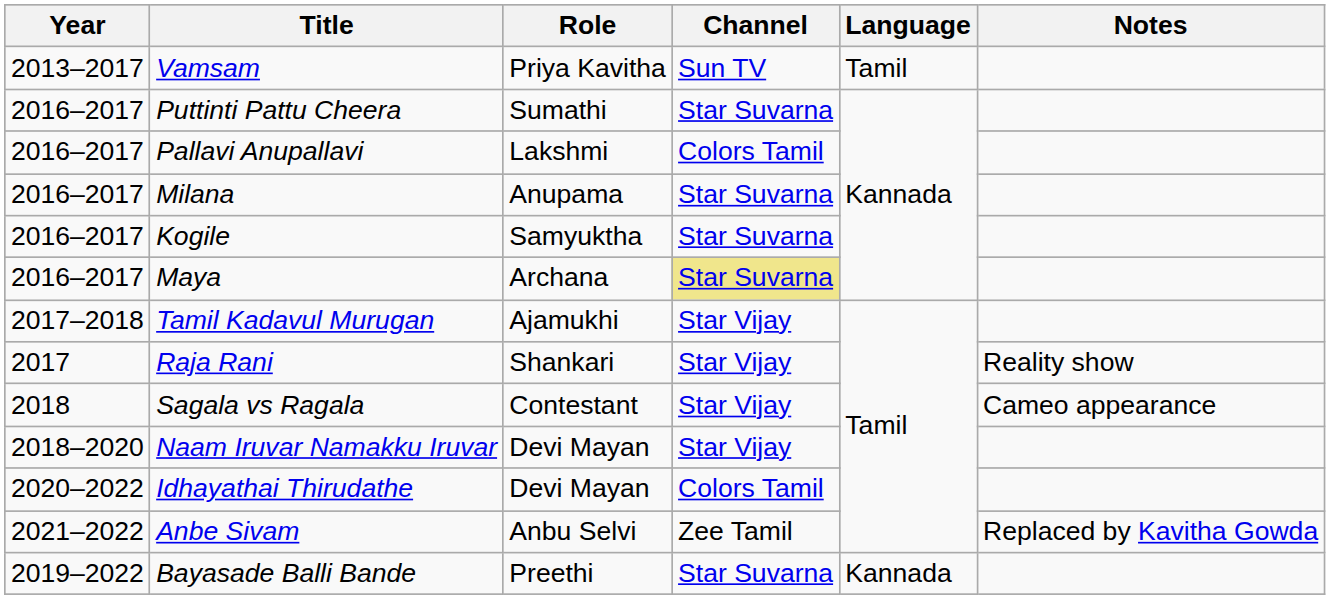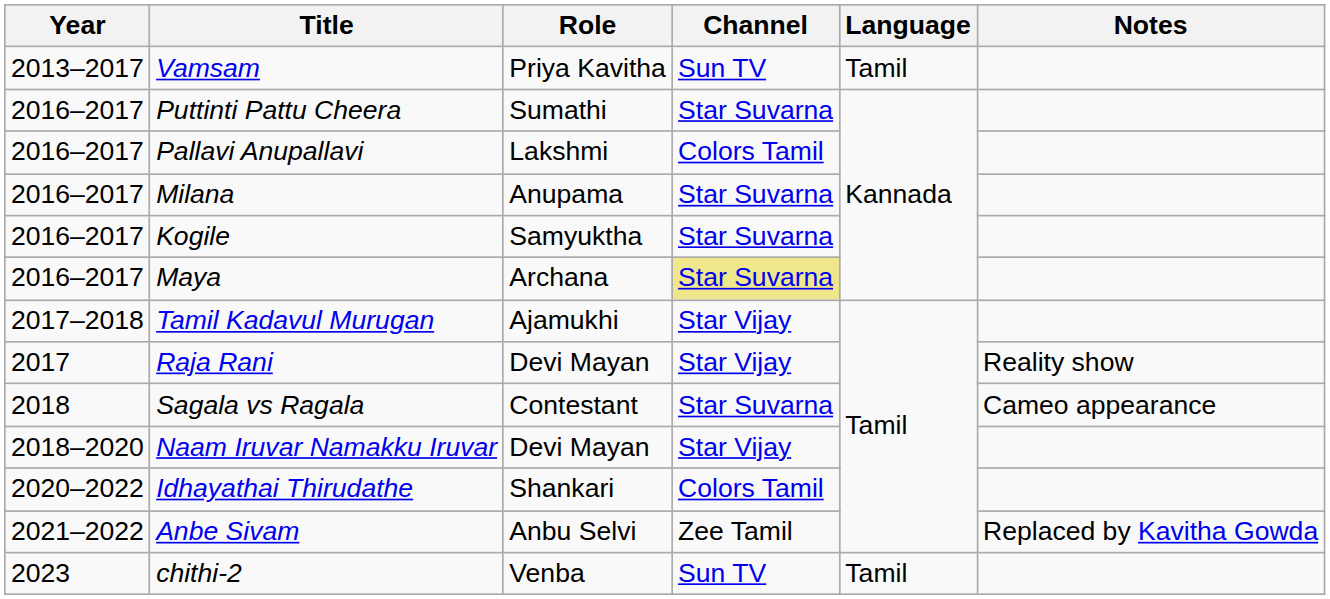Raja Rani | Role: Shankari -> Devi Mayan
Sagala vs Ragala | Channel: Star Vijay -> Star Suvarna
Idhayathai Thirudathe | Role: Devi Mayan -> Shankari
- row: 2019–2022 | Bayasade Balli Bande | Preethi | Star Suvarna | Kannada
+ row: 2023 | chithi-2 | Venba | Sun TV | Tamil
